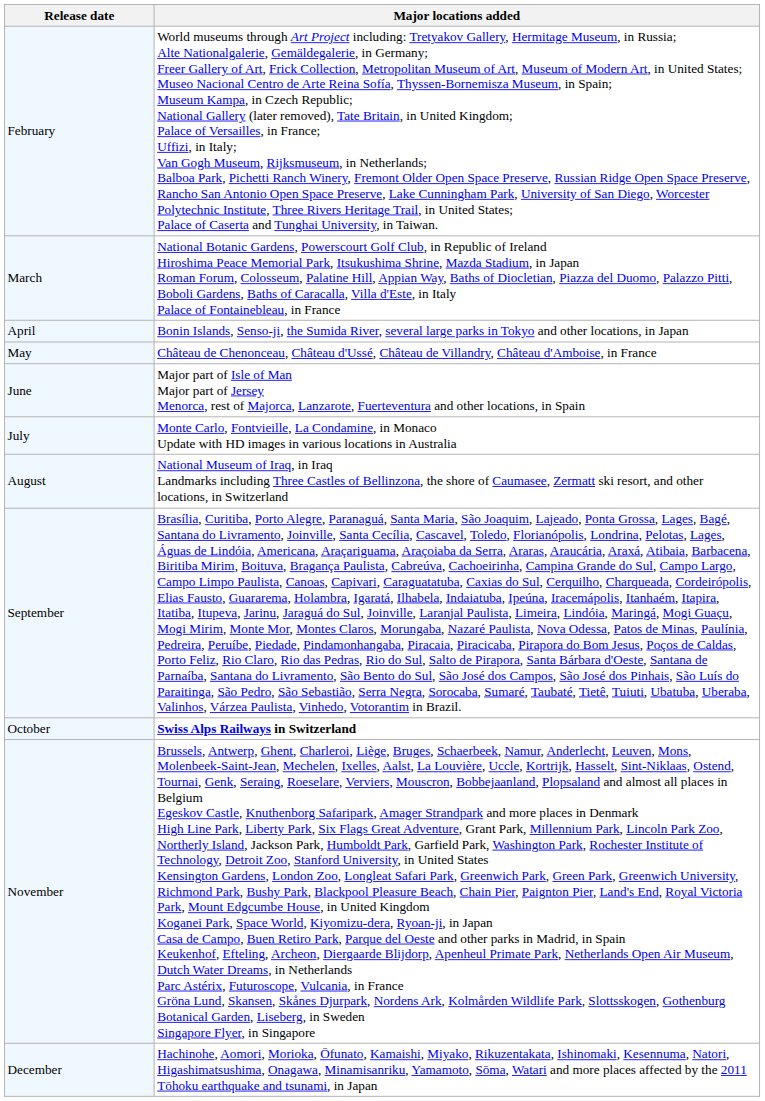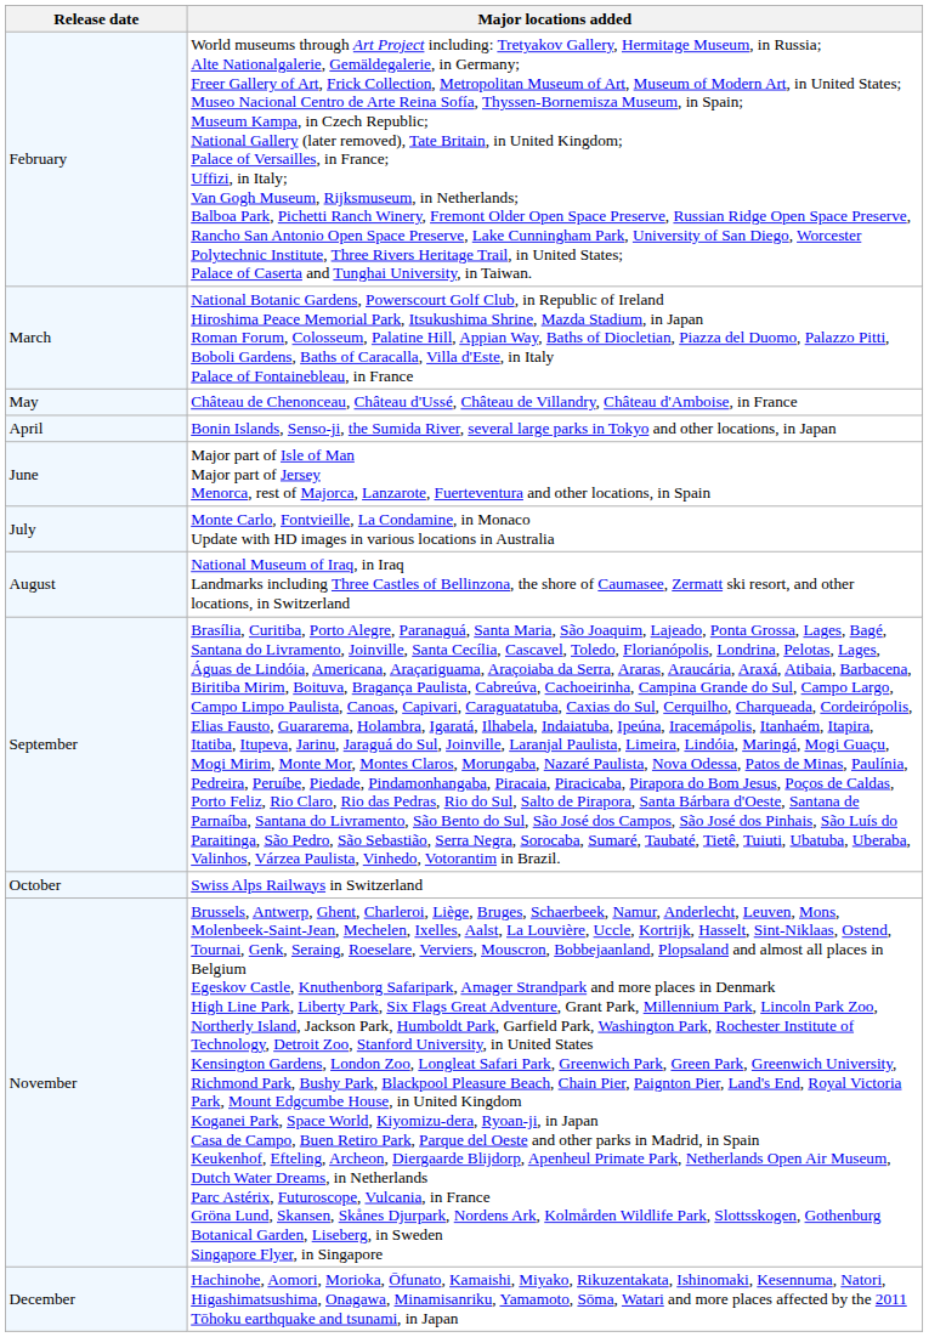rows swapped: April <-> May
October | Major locations added: bold -> normal
